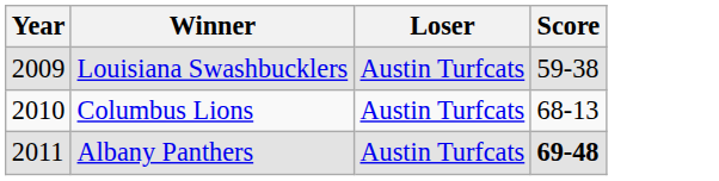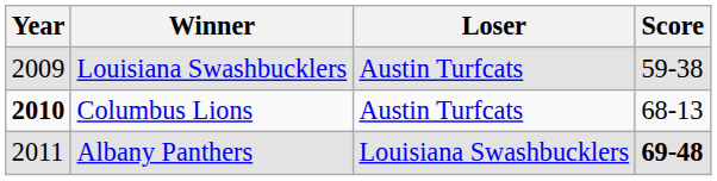Columbus Lions | Year: normal -> bold
Albany Panthers | Loser: Austin Turfcats -> Louisiana Swashbucklers
